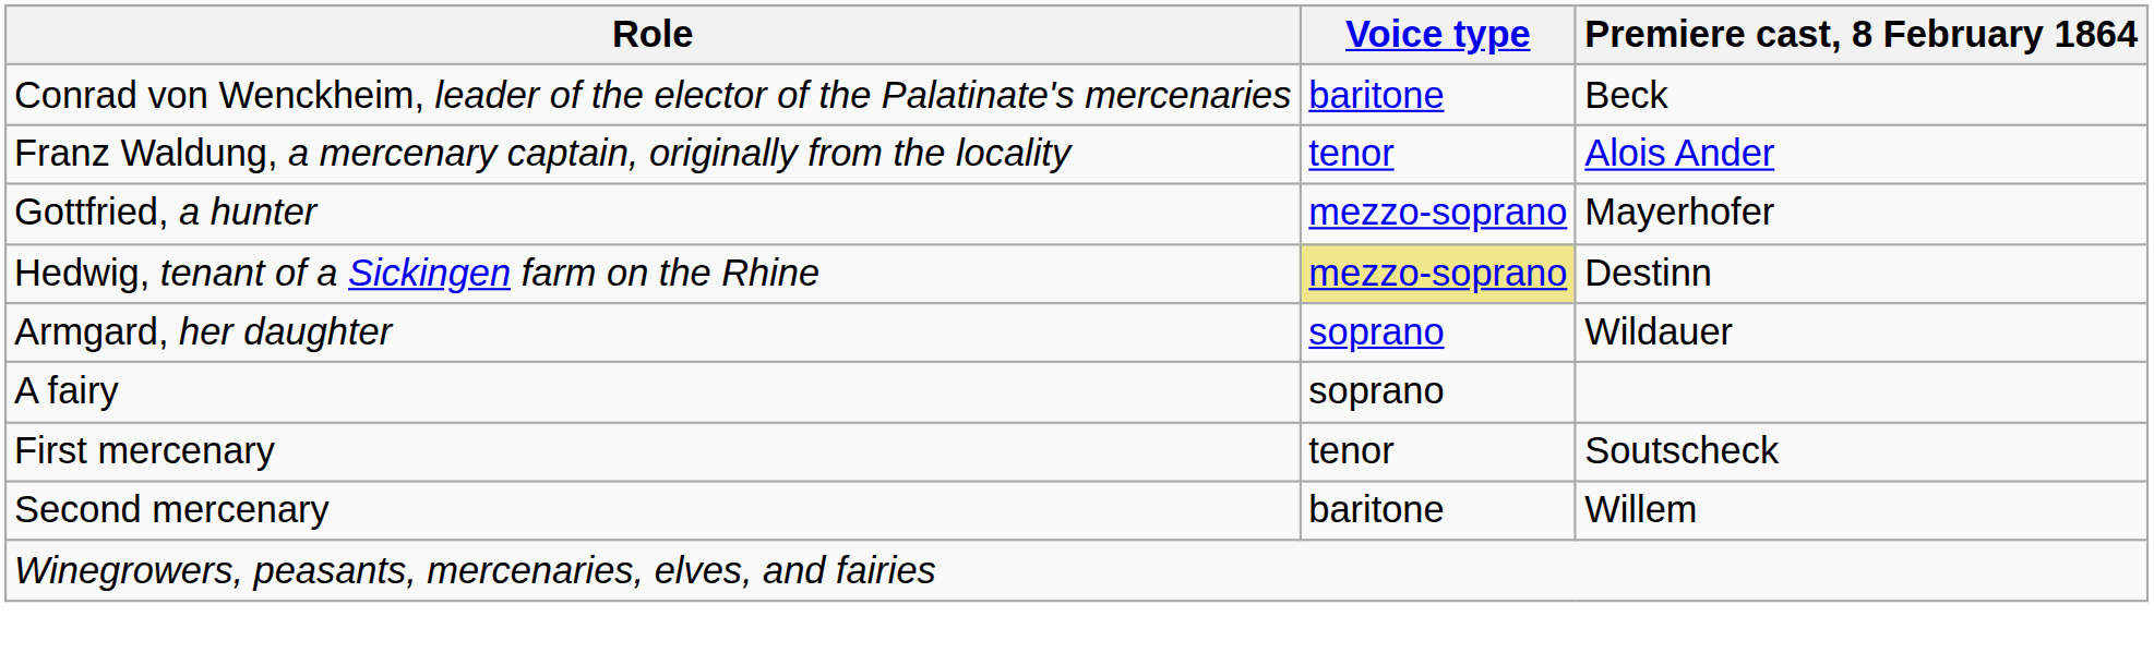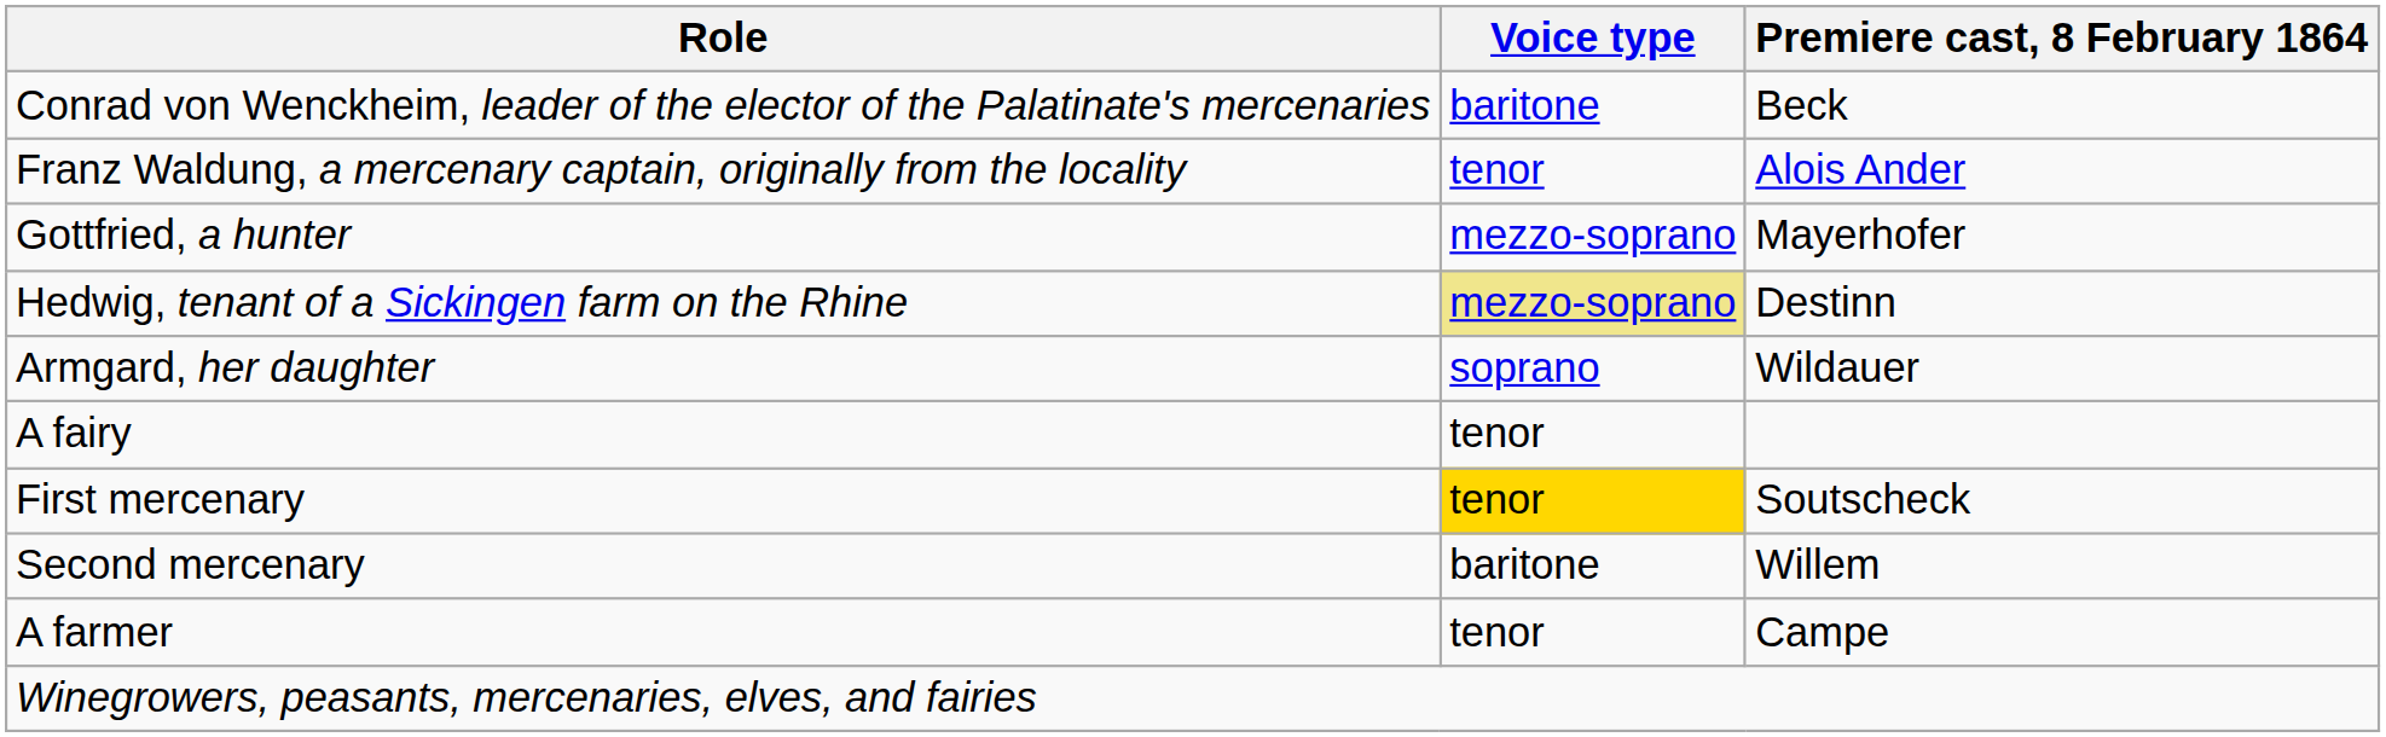A fairy | Voice type: soprano -> tenor
First mercenary | Voice type: no background -> gold background
+ row: A farmer | tenor | Campe
